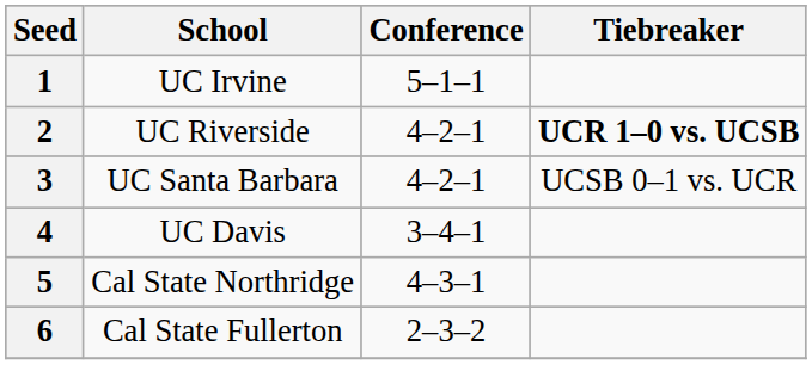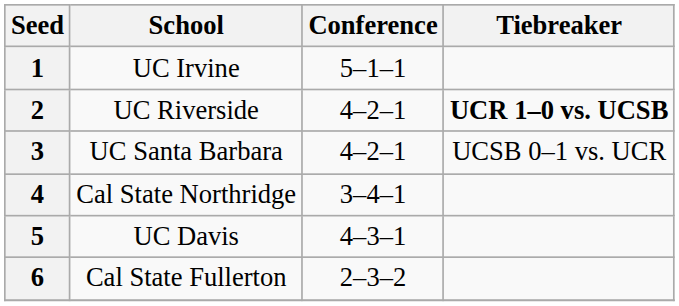4 | School: UC Davis -> Cal State Northridge
5 | School: Cal State Northridge -> UC Davis
